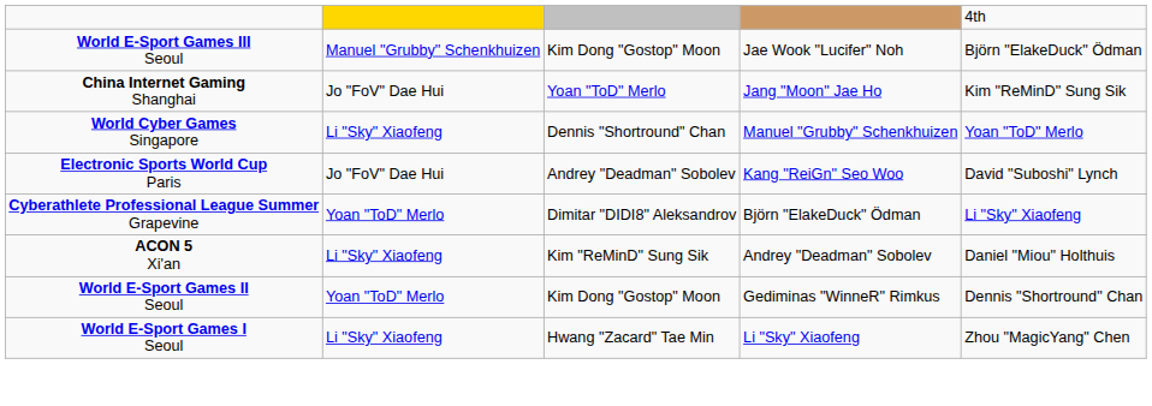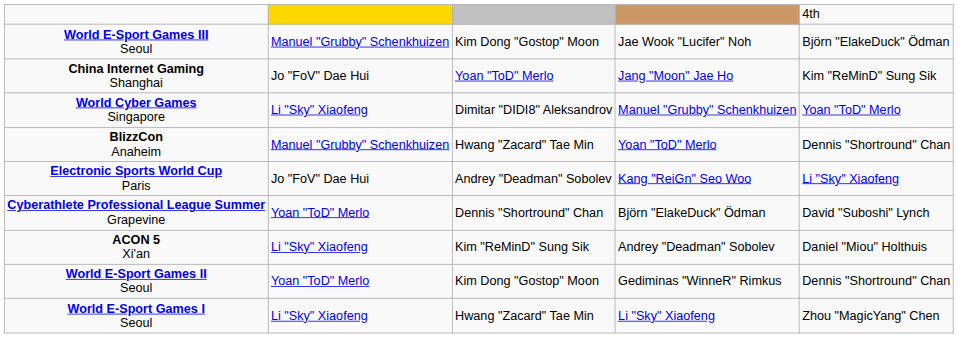World Cyber Games Singapore | column 3: Dennis "Shortround" Chan -> Dimitar "DIDI8" Aleksandrov
+ row: BlizzCon Anaheim | Manuel "Grubby" Schenkhuizen | Hwang "Zacard" Tae Min | Yoan "ToD" Merlo | Dennis "Shortround" Chan
Electronic Sports World Cup Paris | column 5: David "Suboshi" Lynch -> Li "Sky" Xiaofeng
Cyberathlete Professional League Summer Grapevine | column 3: Dimitar "DIDI8" Aleksandrov -> Dennis "Shortround" Chan
Cyberathlete Professional League Summer Grapevine | column 5: Li "Sky" Xiaofeng -> David "Suboshi" Lynch
